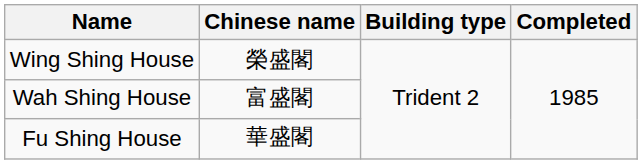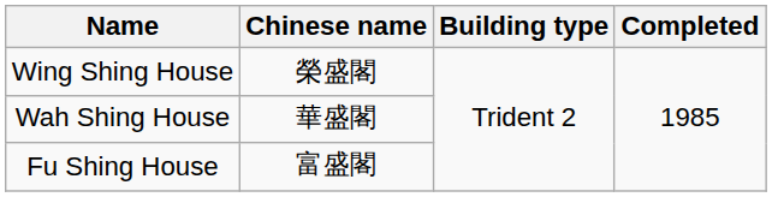Wah Shing House | Chinese name: 富盛閣 -> 華盛閣
Fu Shing House | Chinese name: 華盛閣 -> 富盛閣
